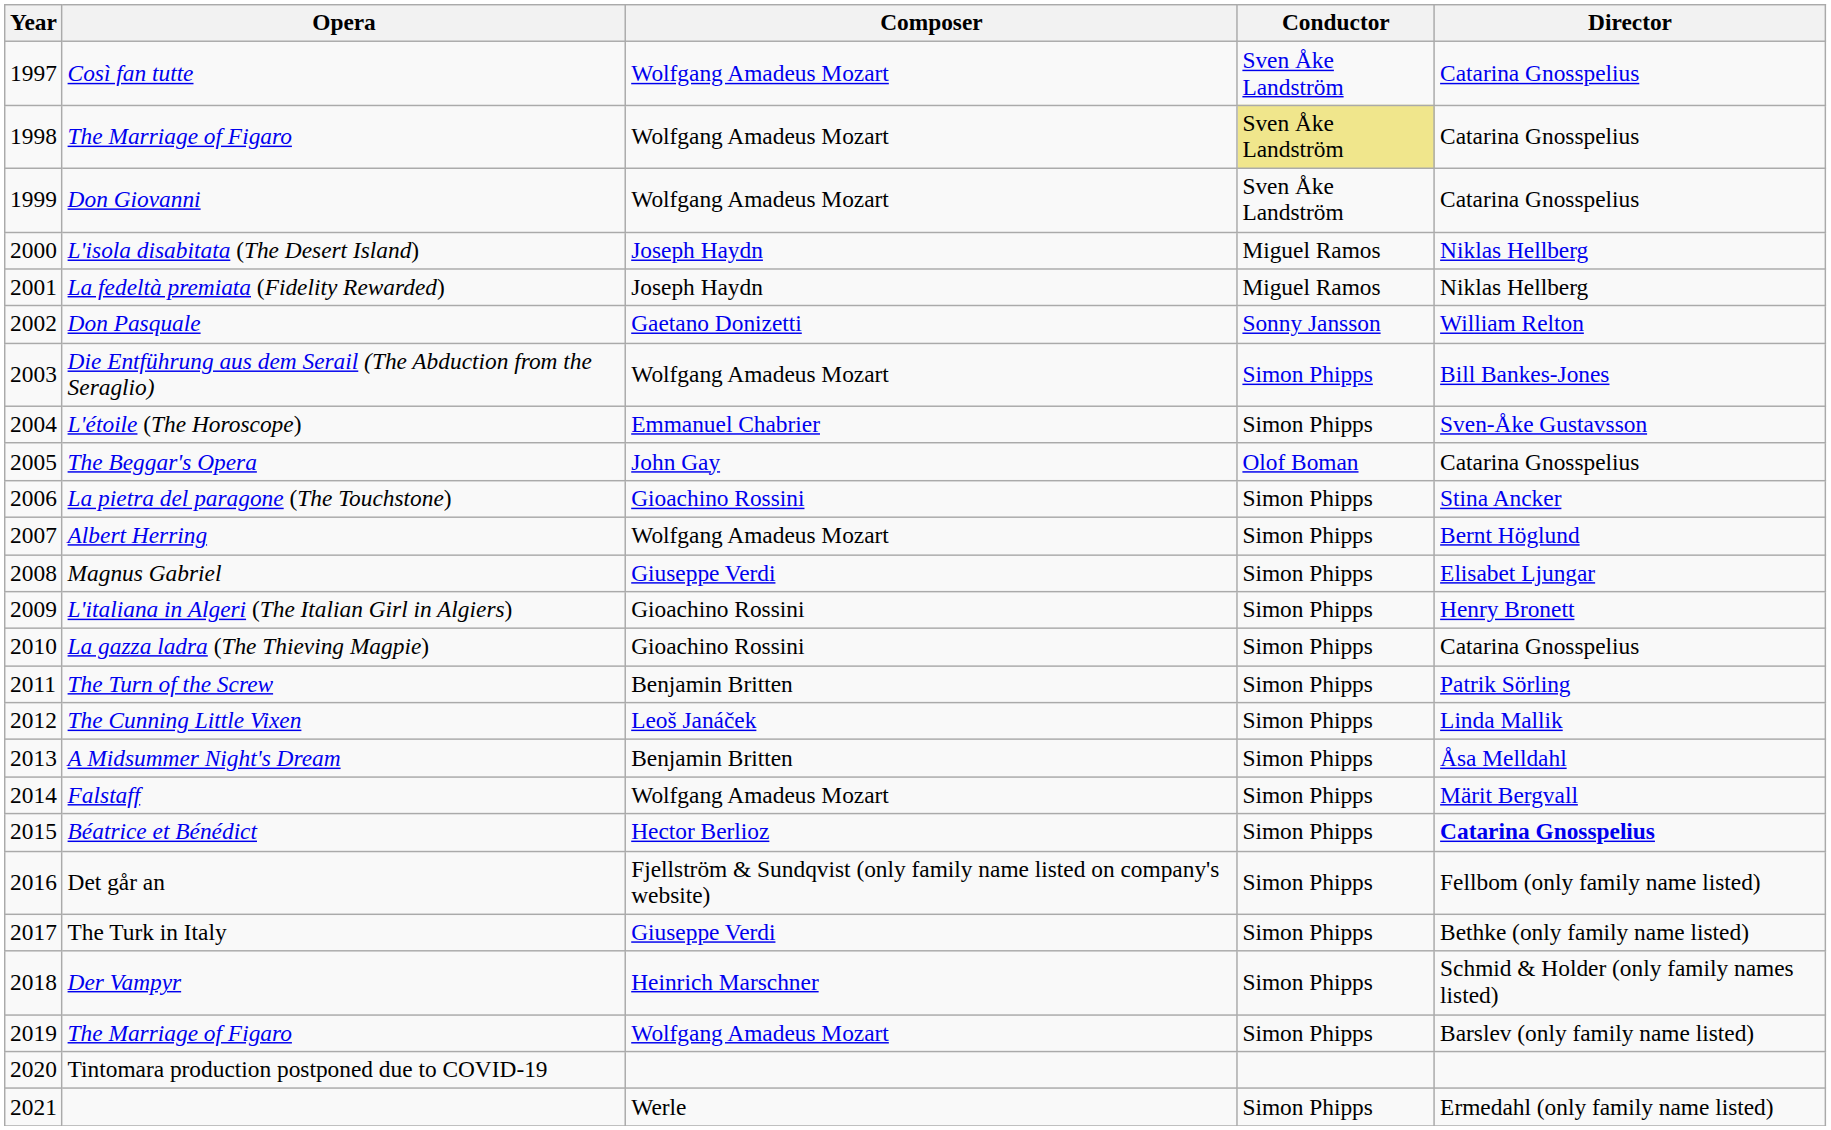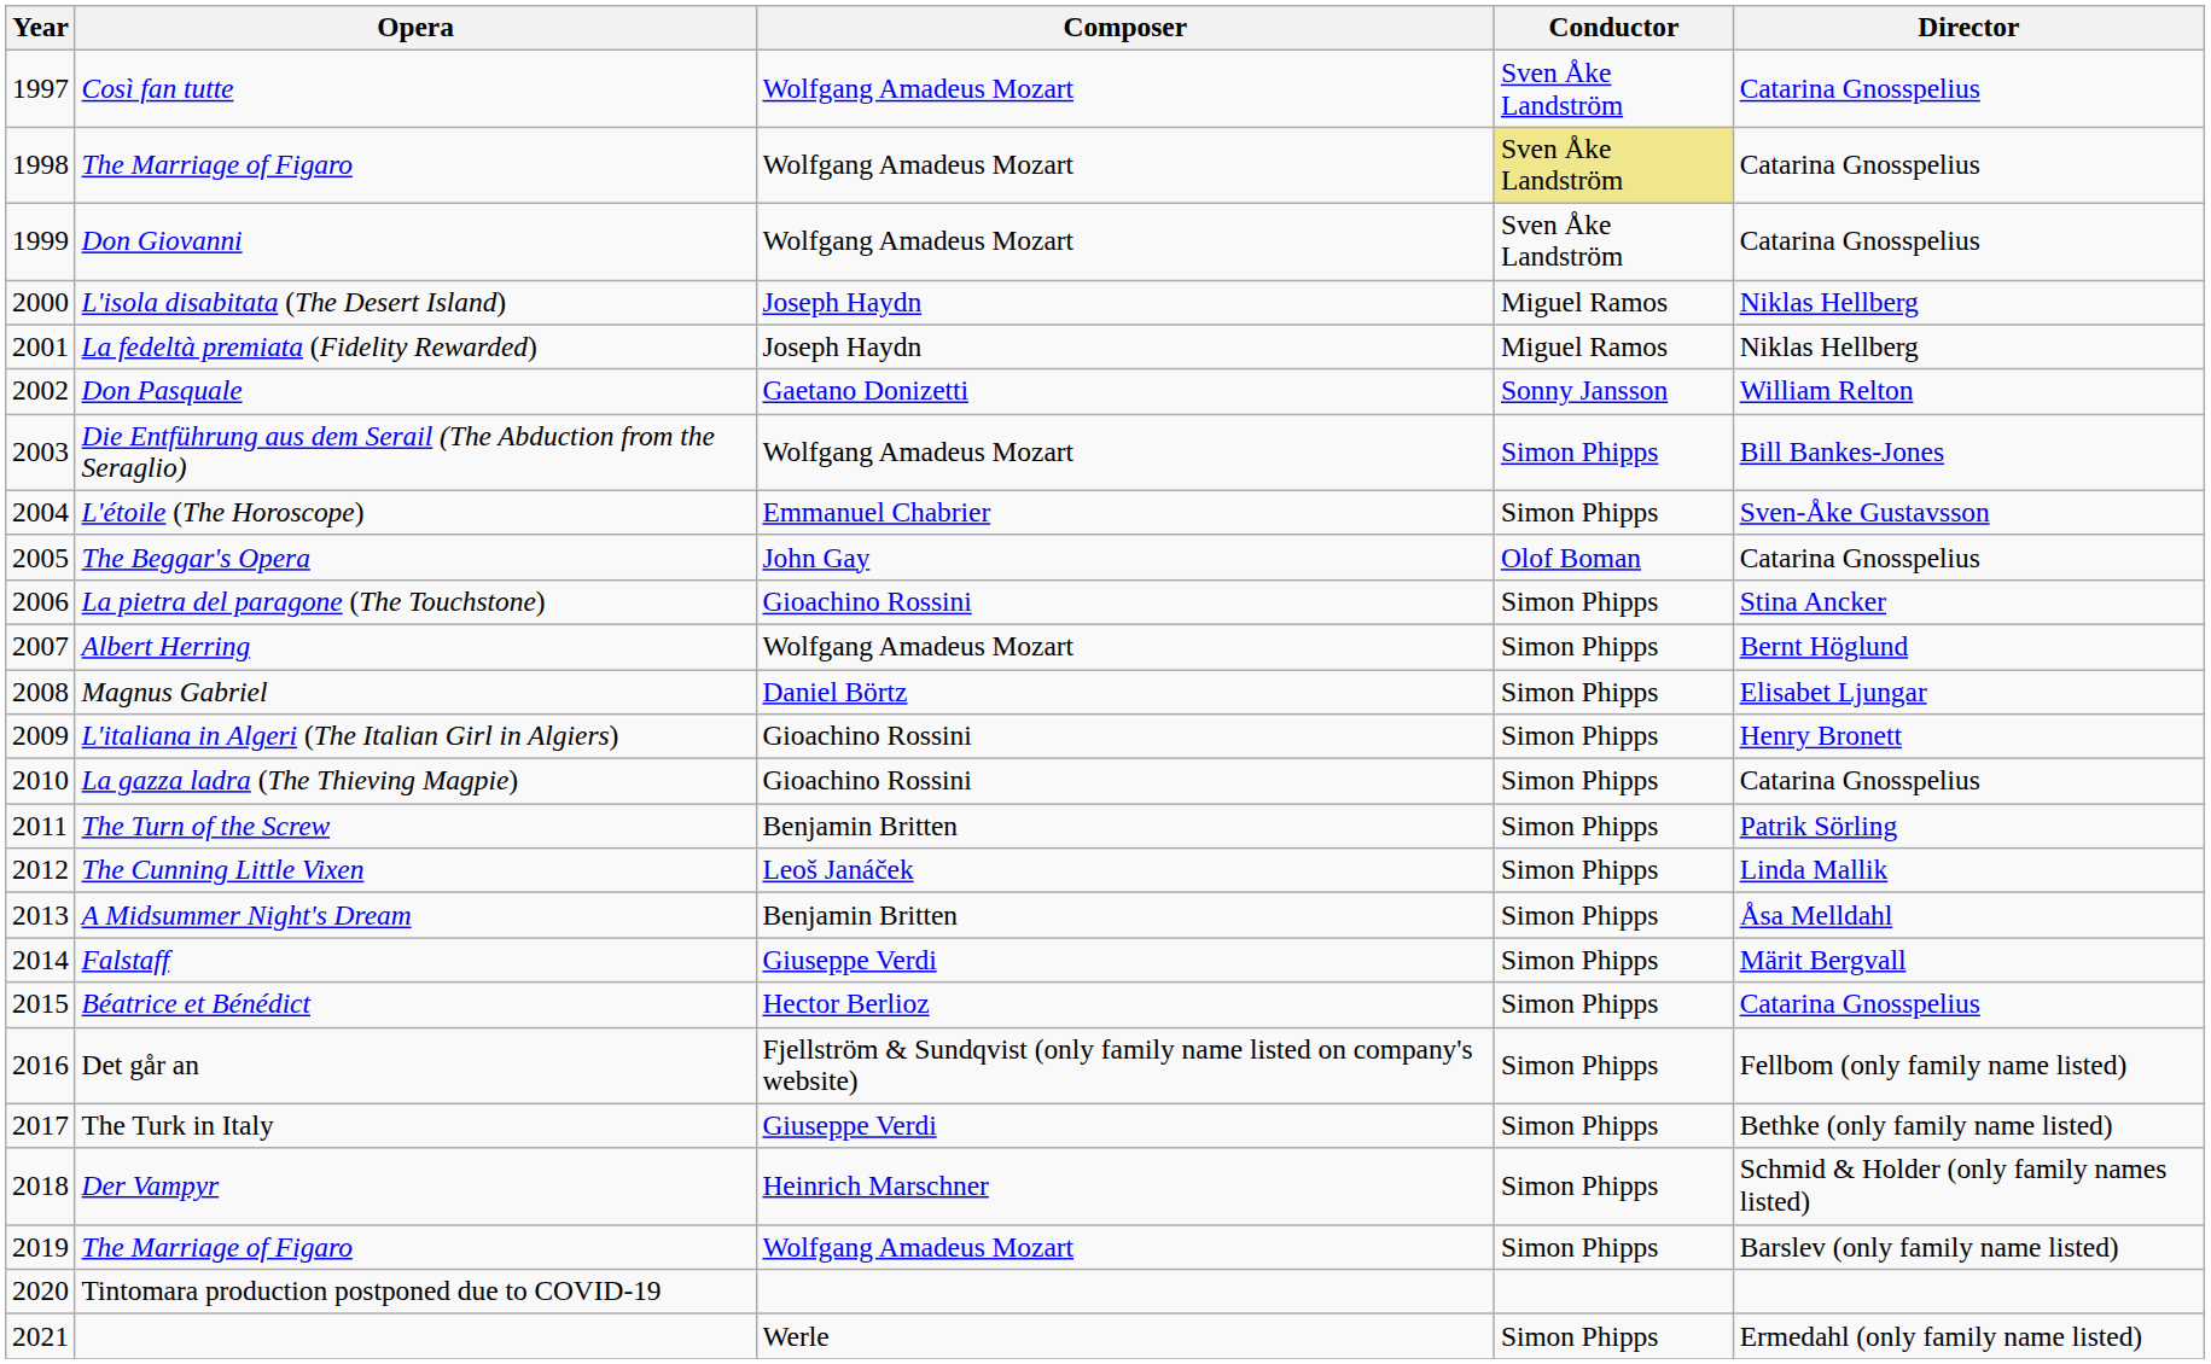Magnus Gabriel | Composer: Giuseppe Verdi -> Daniel Börtz
Falstaff | Composer: Wolfgang Amadeus Mozart -> Giuseppe Verdi
Béatrice et Bénédict | Director: bold -> normal
